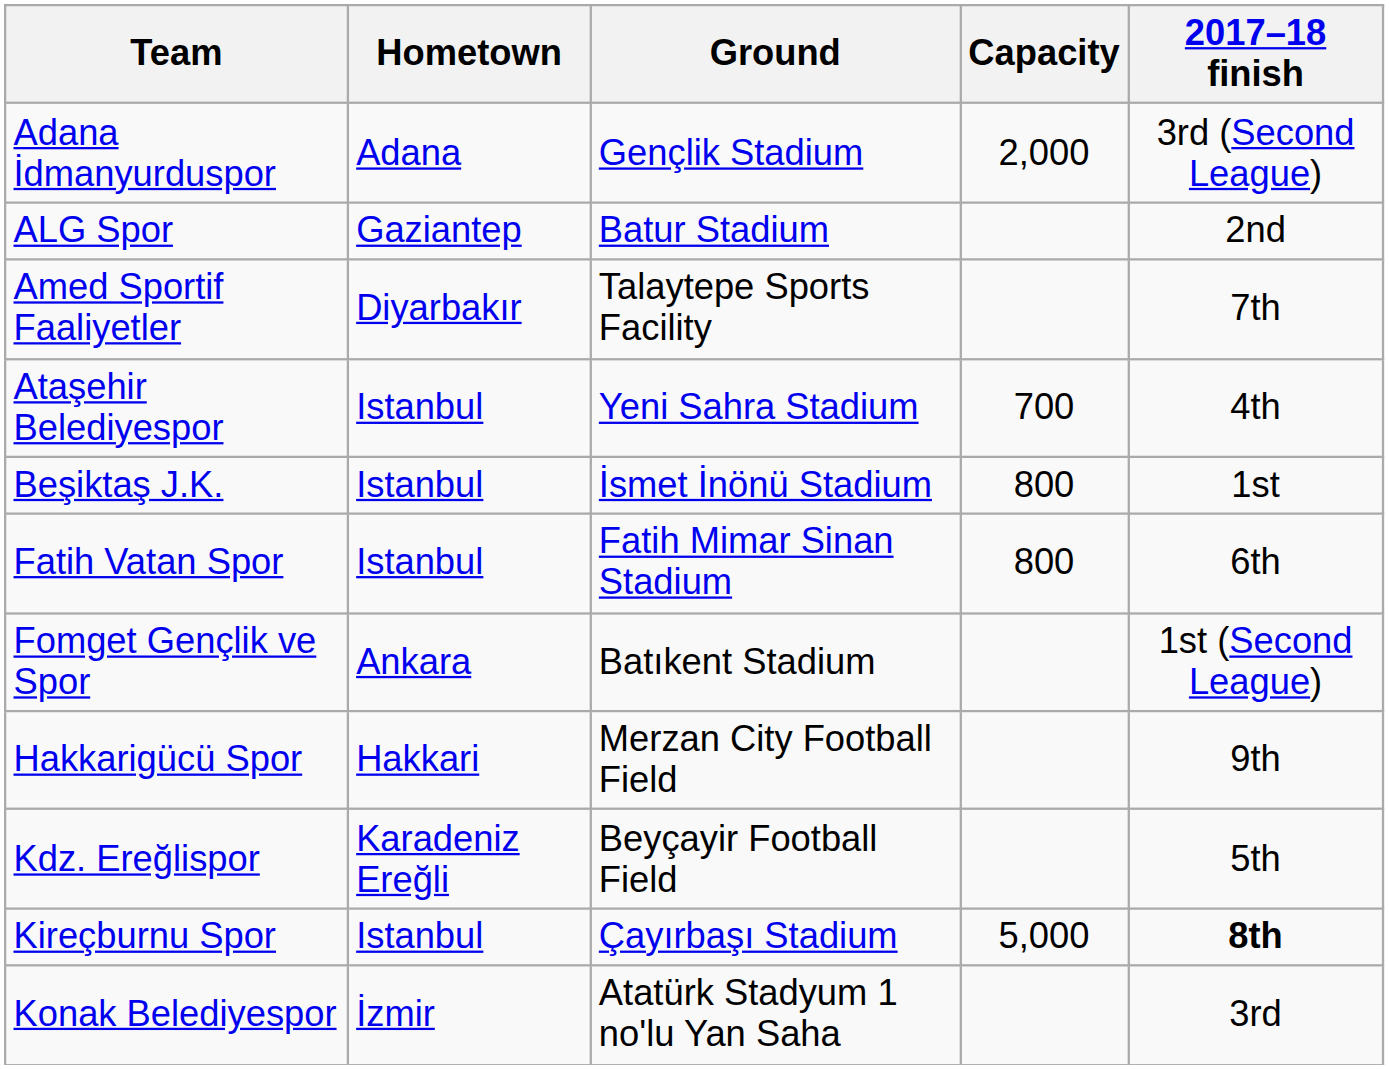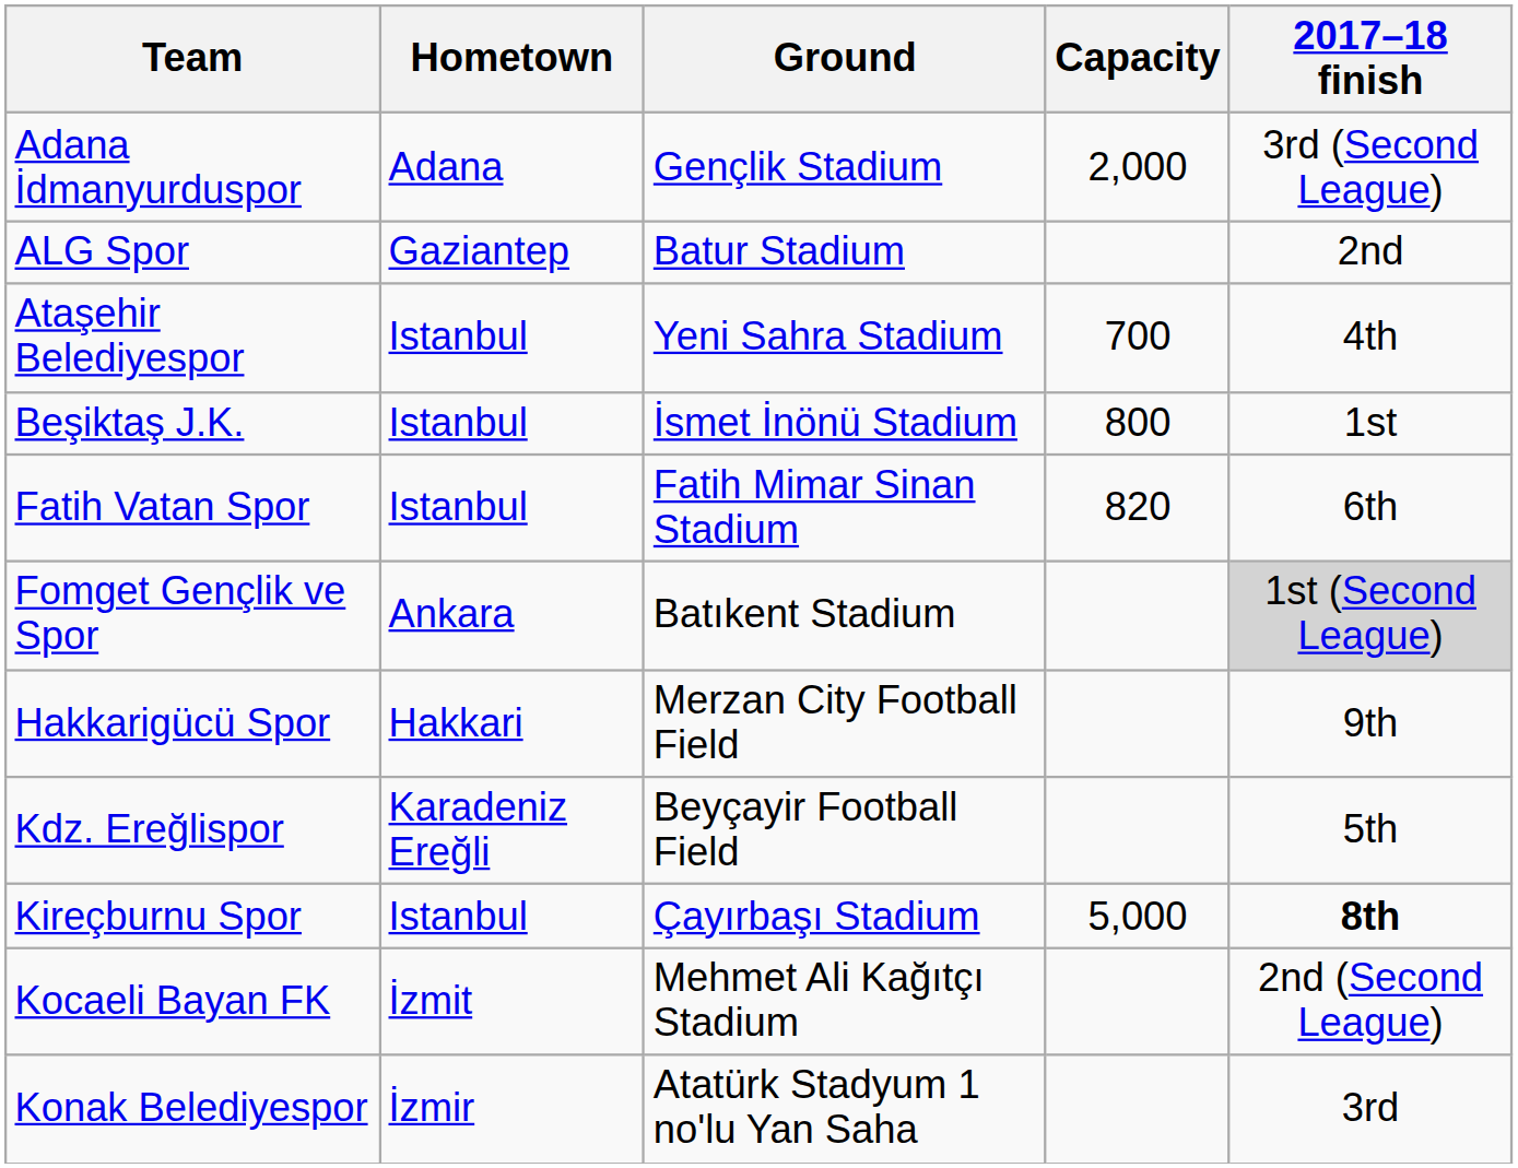- row: Amed Sportif Faaliyetler | Diyarbakır | Talaytepe Sports Facility | 7th
Fatih Vatan Spor | Capacity: 800 -> 820
Fomget Gençlik ve Spor | 2017–18 finish: no background -> lightgrey background
+ row: Kocaeli Bayan FK | İzmit | Mehmet Ali Kağıtçı Stadium | 2nd (Second League)
